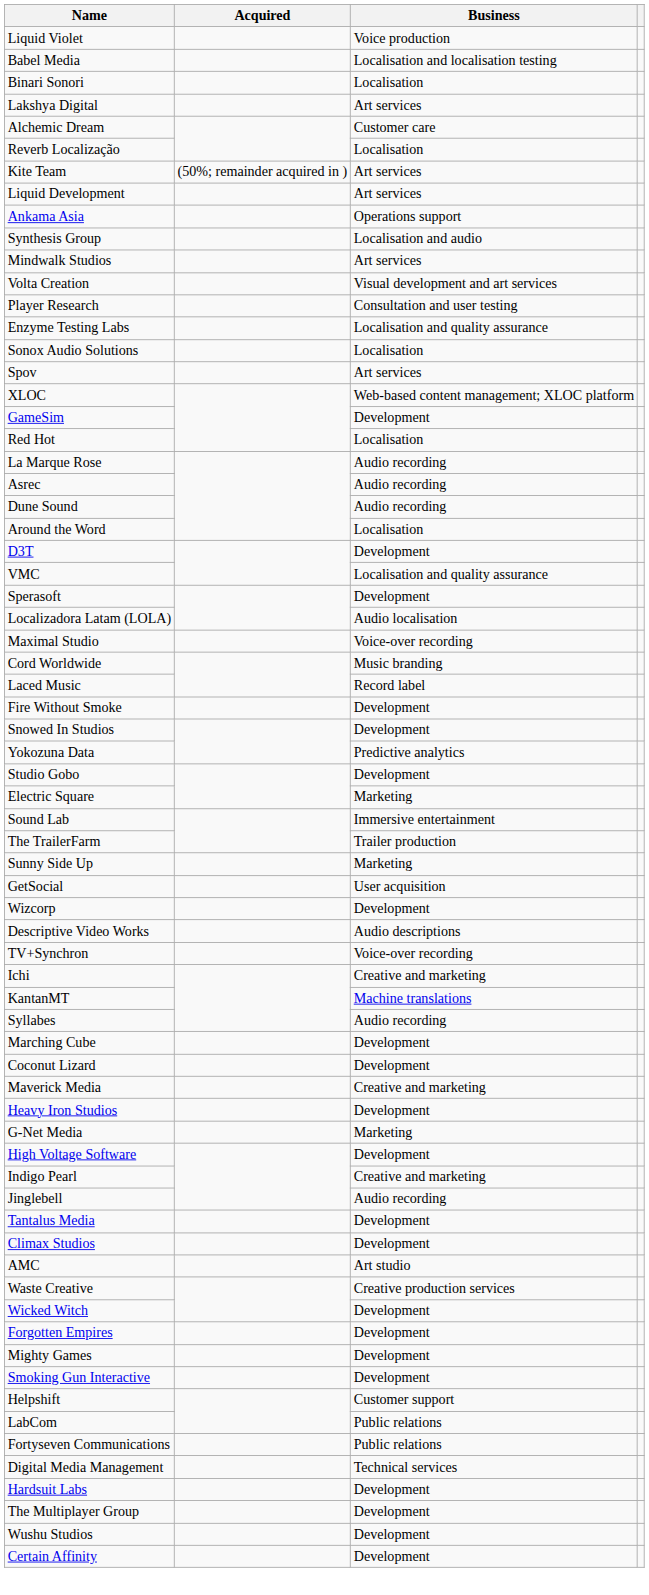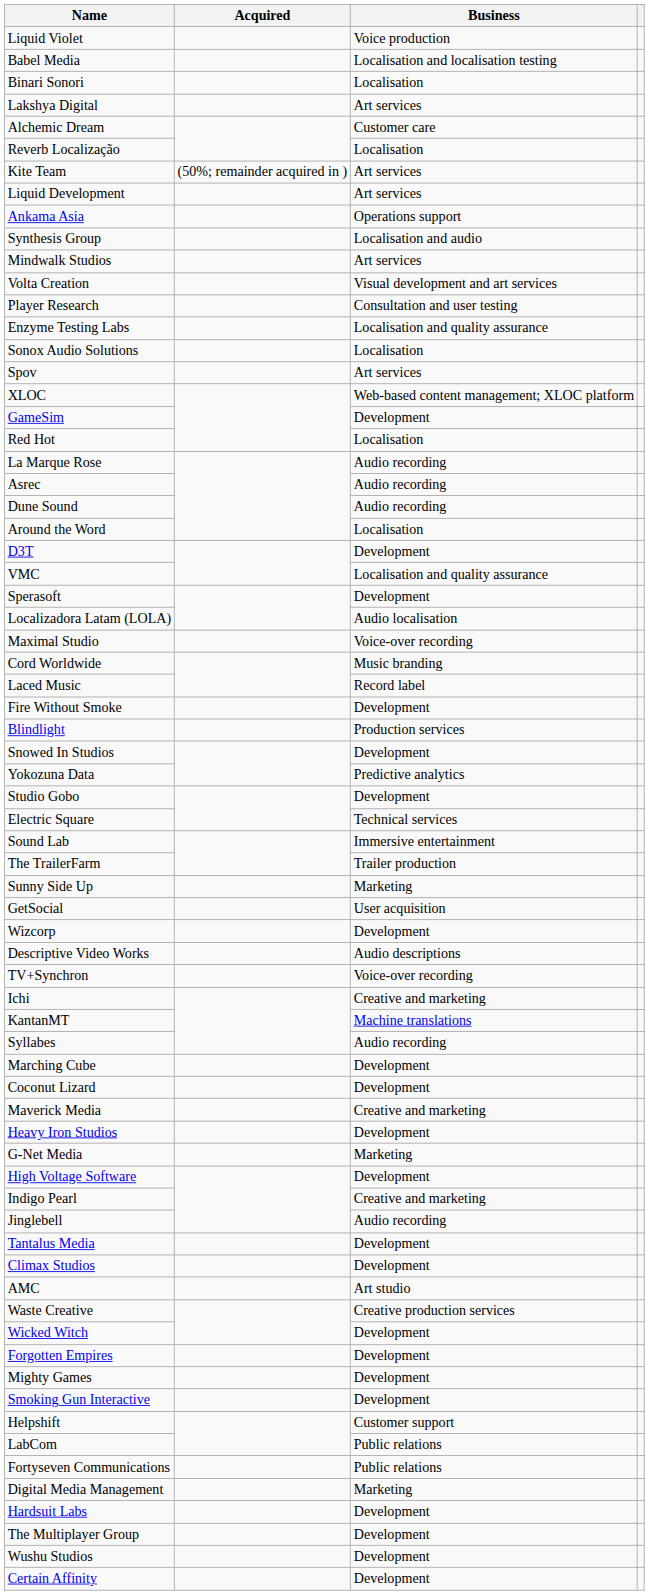+ row: Blindlight | Production services
Electric Square | Business: Marketing -> Technical services
Digital Media Management | Business: Technical services -> Marketing
